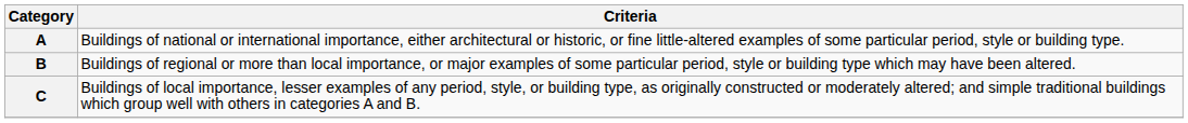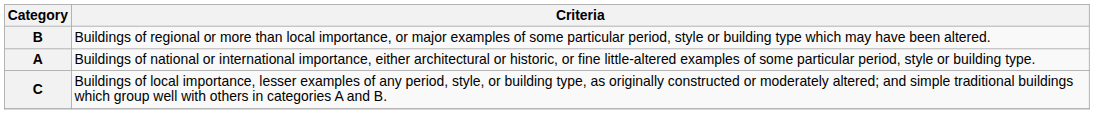rows swapped: A <-> B
